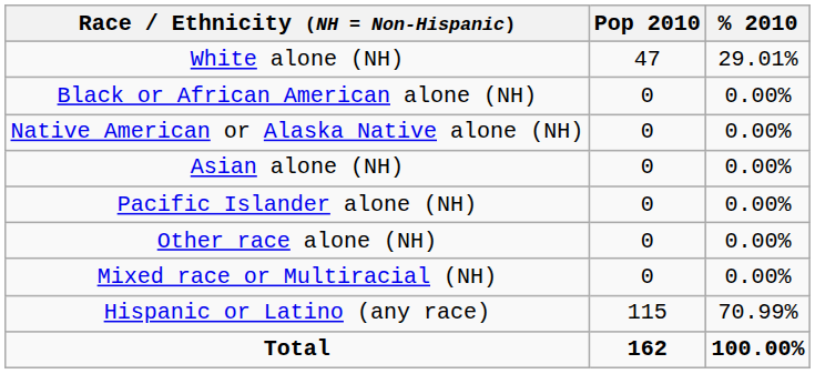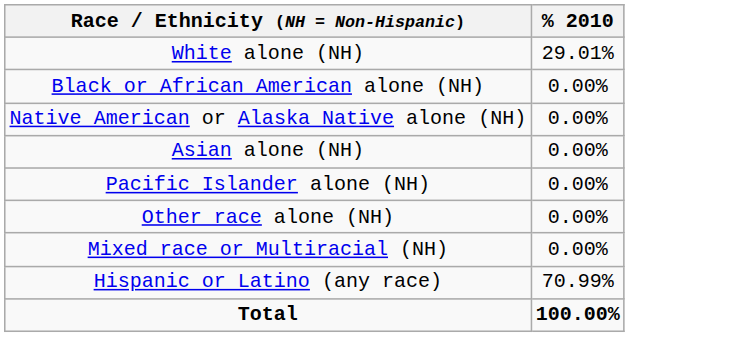- column: Pop 2010 | 47 | 0 | 0 | 0 | 0 | 0 | 0 | 115 | 162
